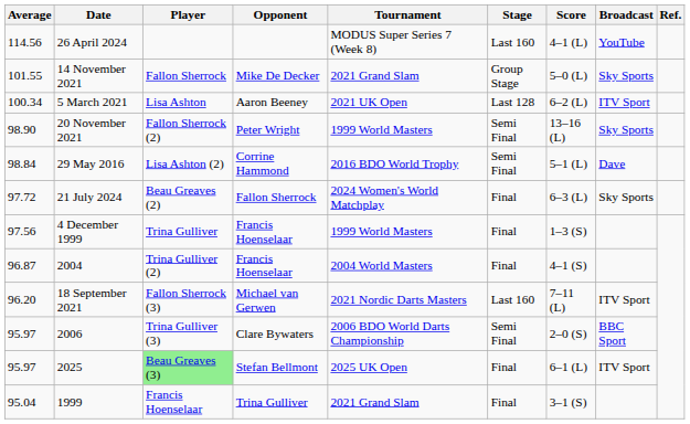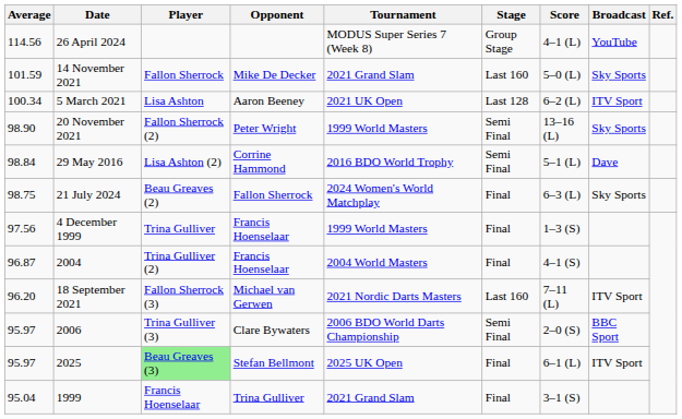26 April 2024 | Stage: Last 160 -> Group Stage
14 November 2021 | Average: 101.55 -> 101.59
14 November 2021 | Stage: Group Stage -> Last 160
21 July 2024 | Average: 97.72 -> 98.75
